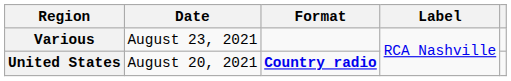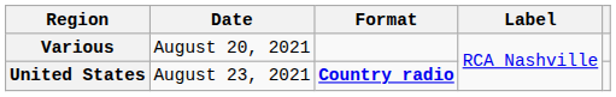Various | Date: August 23, 2021 -> August 20, 2021
United States | Date: August 20, 2021 -> August 23, 2021
